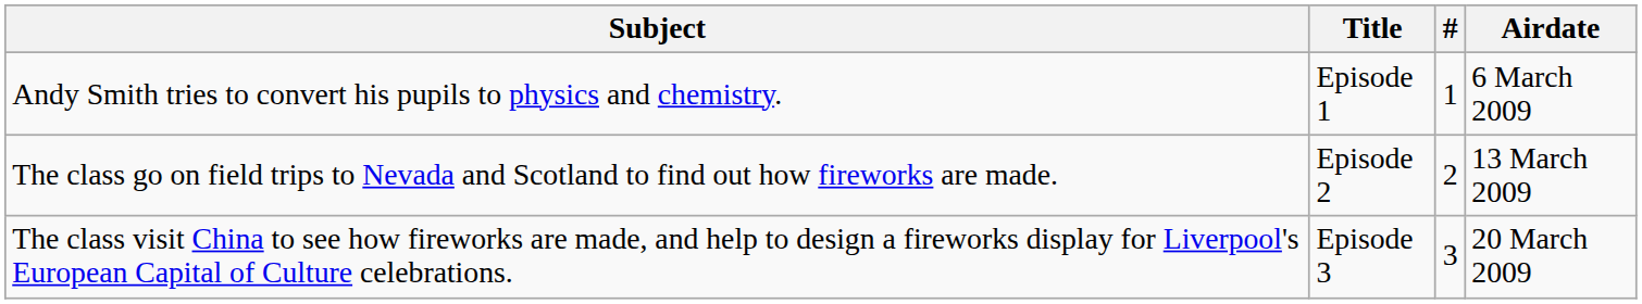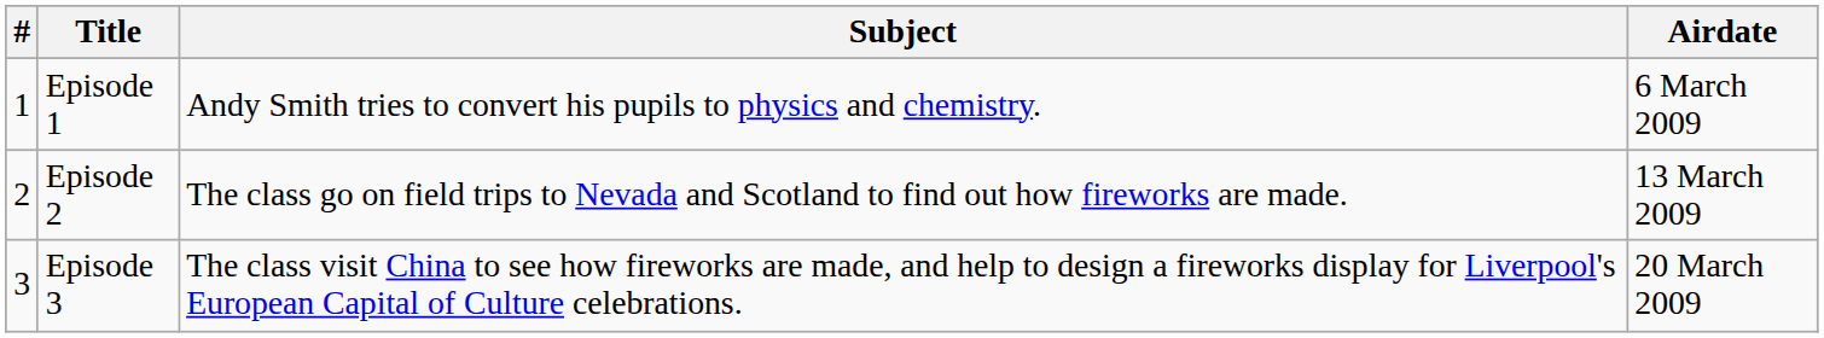columns swapped: # <-> Subject
